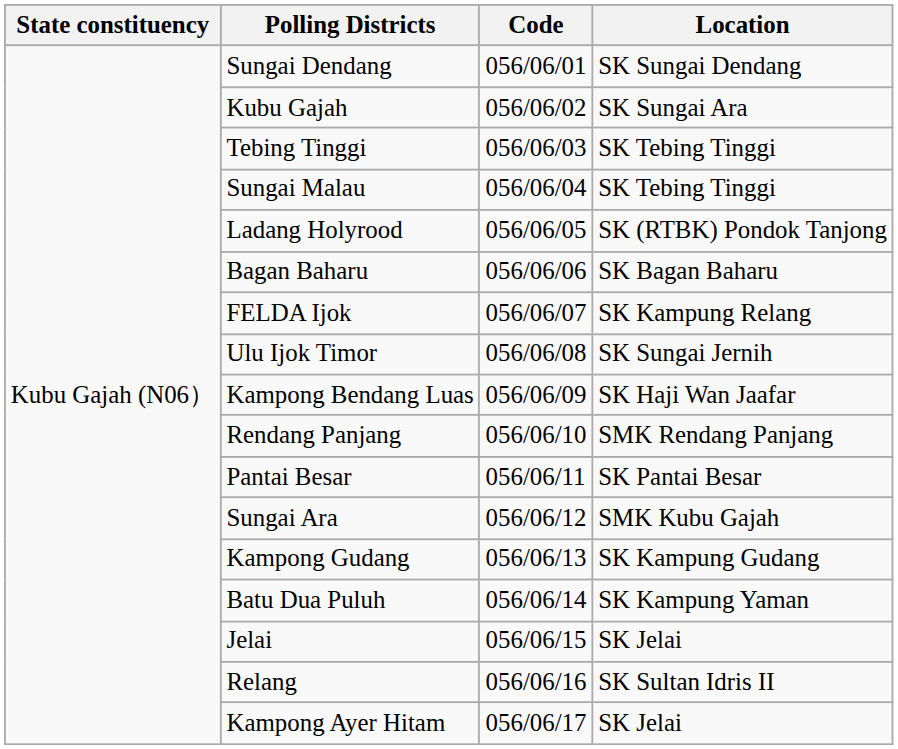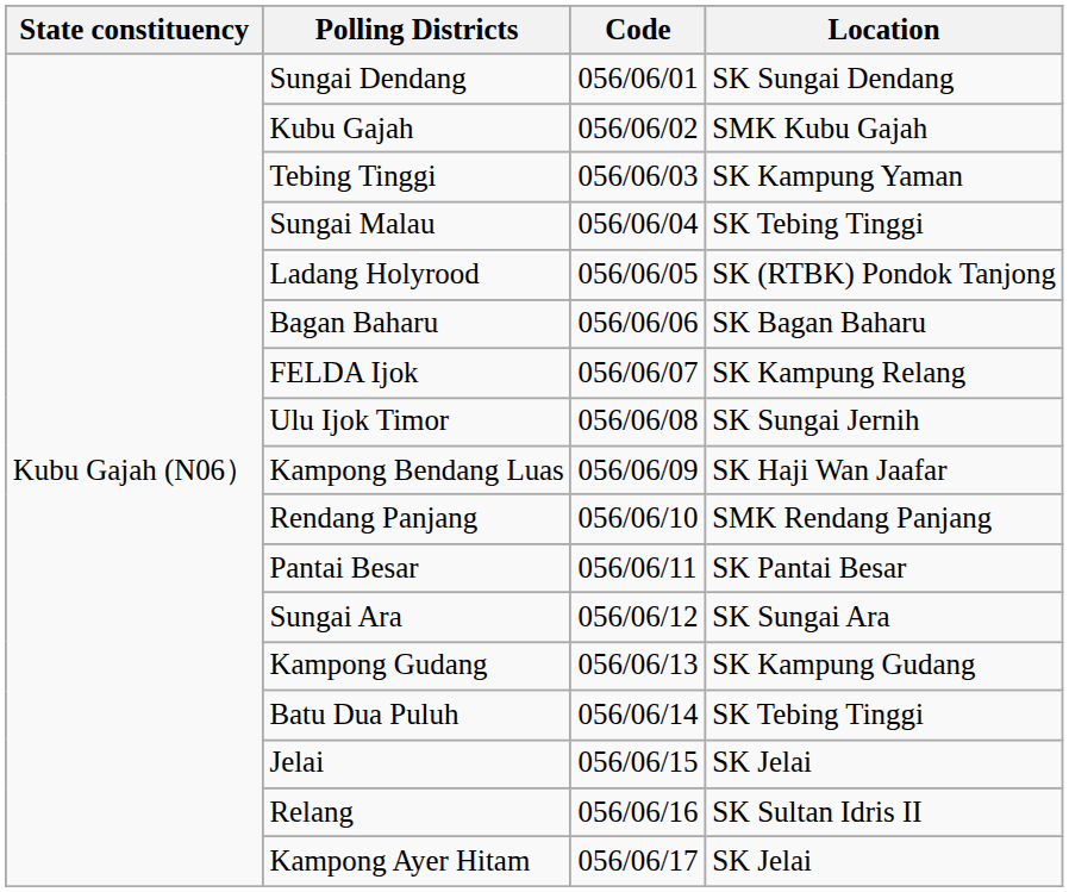Kubu Gajah | Location: SK Sungai Ara -> SMK Kubu Gajah
Tebing Tinggi | Location: SK Tebing Tinggi -> SK Kampung Yaman
Sungai Ara | Location: SMK Kubu Gajah -> SK Sungai Ara
Batu Dua Puluh | Location: SK Kampung Yaman -> SK Tebing Tinggi
